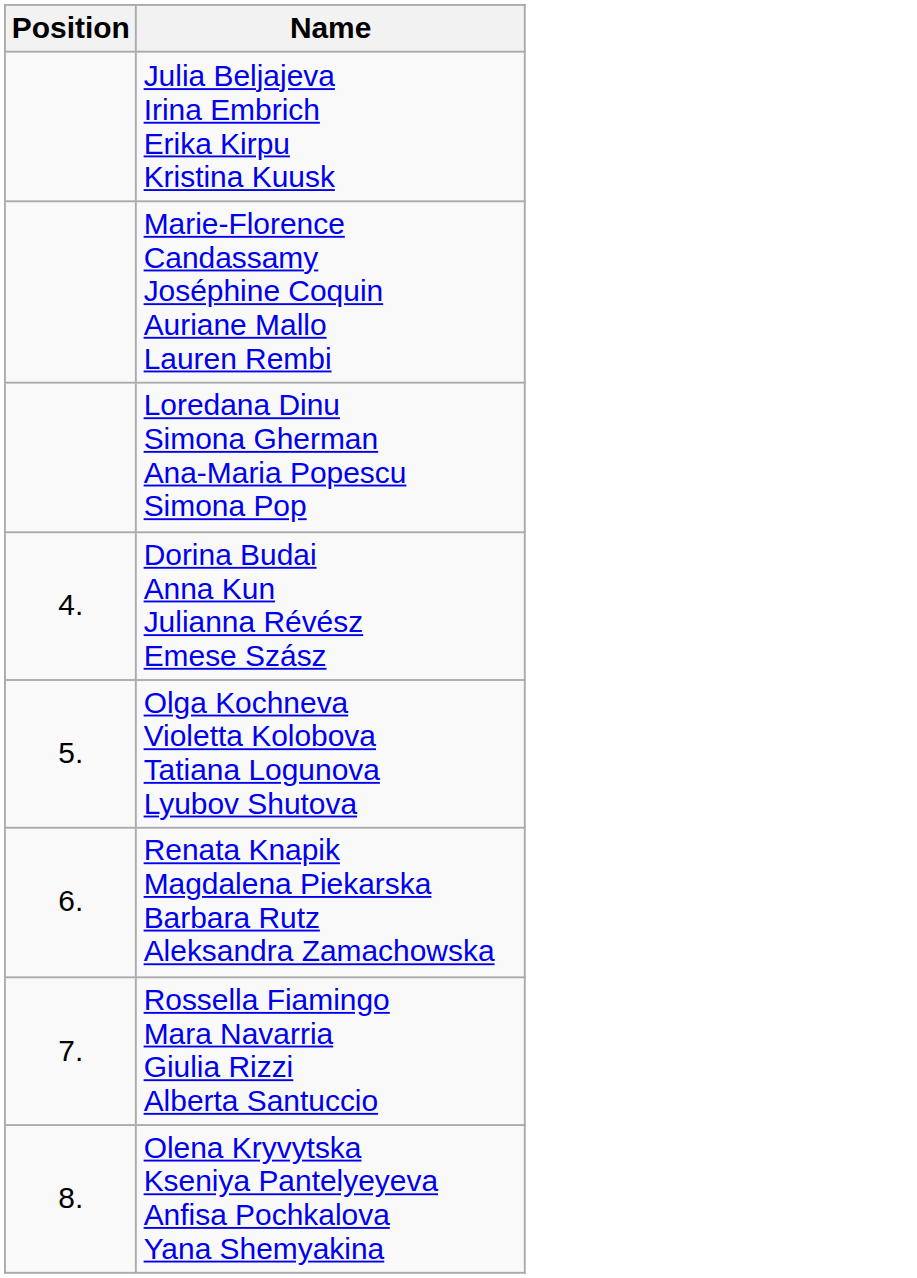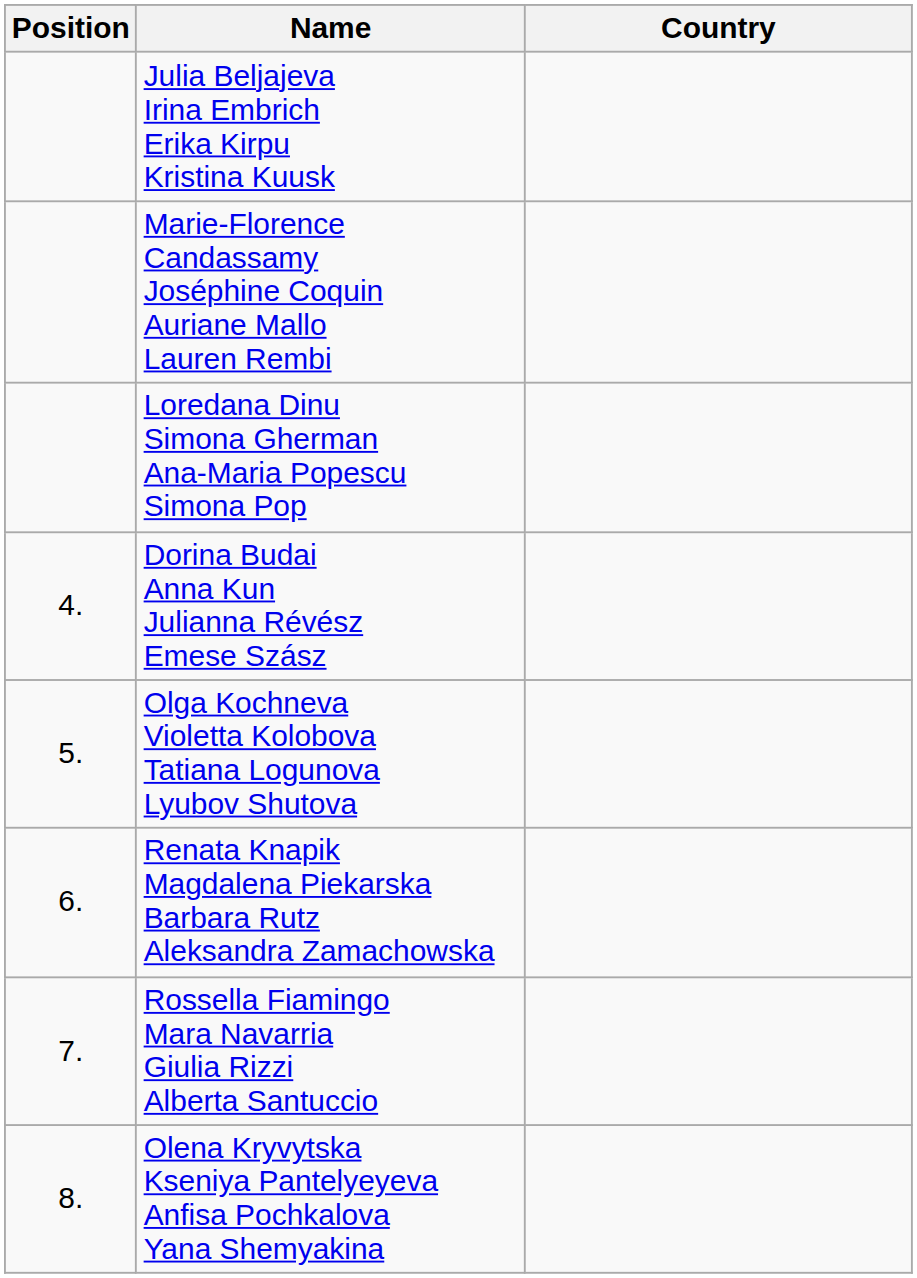+ column: Country
